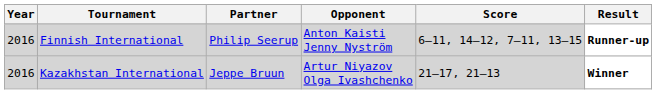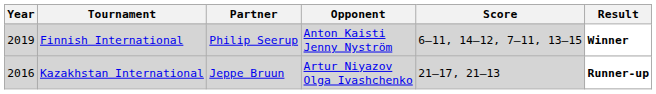Finnish International | Year: 2016 -> 2019
Finnish International | Result: Runner-up -> Winner
Kazakhstan International | Result: Winner -> Runner-up
